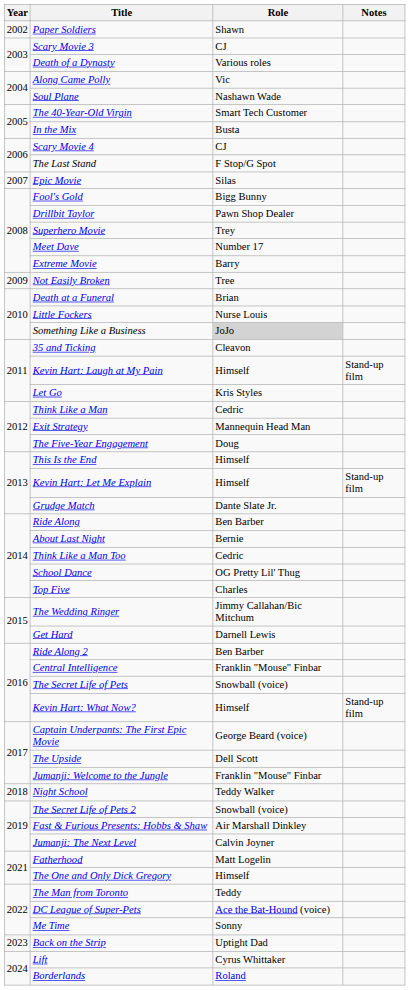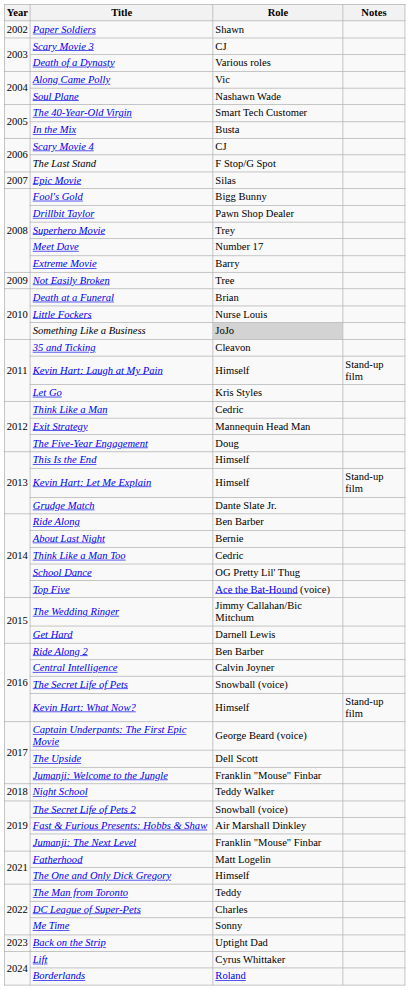Top Five | Role: Charles -> Ace the Bat-Hound (voice)
Central Intelligence | Role: Franklin "Mouse" Finbar -> Calvin Joyner
Jumanji: The Next Level | Role: Calvin Joyner -> Franklin "Mouse" Finbar
DC League of Super-Pets | Role: Ace the Bat-Hound (voice) -> Charles
